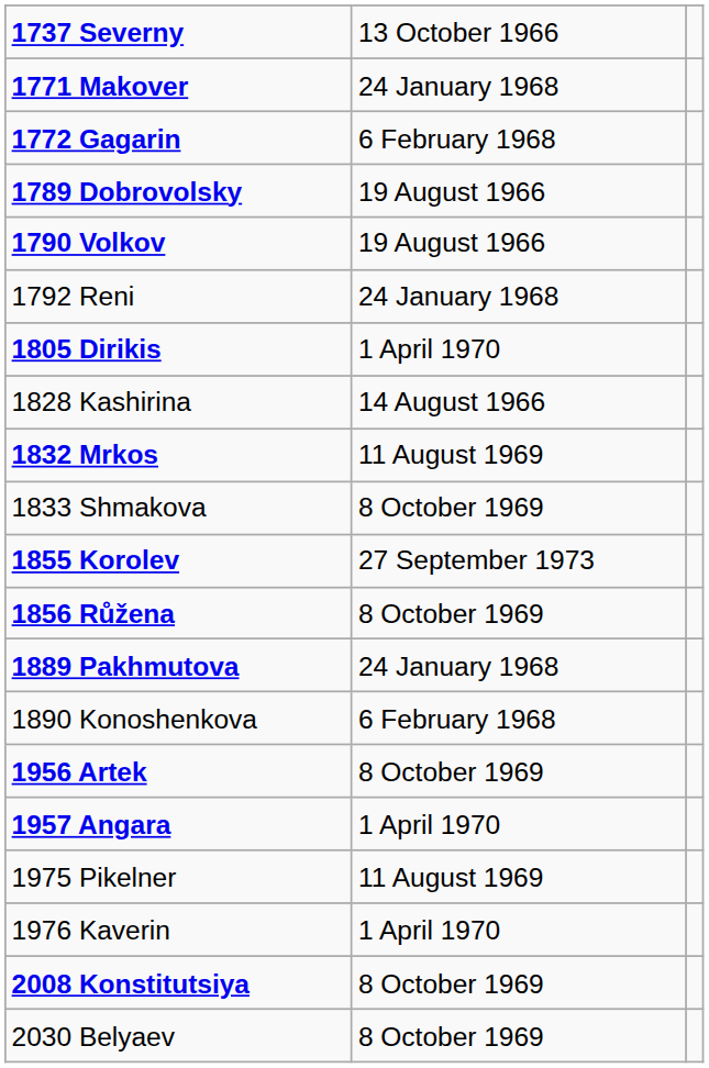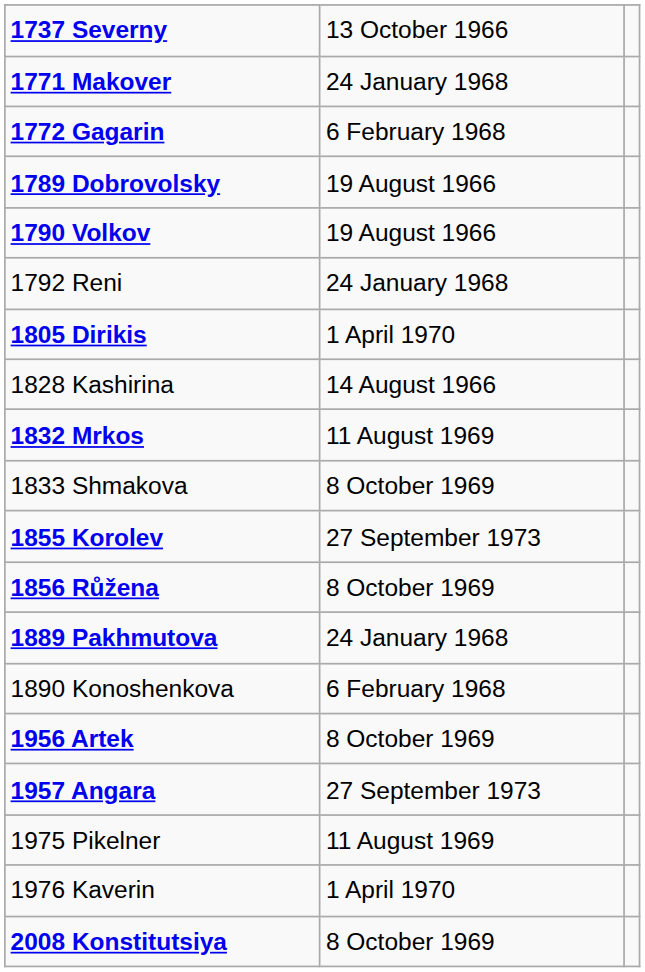1957 Angara | column 2: 1 April 1970 -> 27 September 1973
- row: 2030 Belyaev | 8 October 1969
